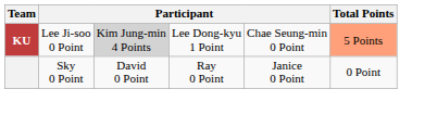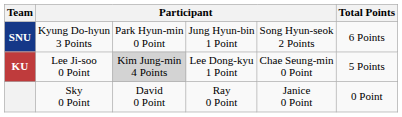+ row: SNU | Kyung Do-hyun 3 Points | Park Hyun-min 0 Point | Jung Hyun-bin 1 Point | Song Hyun-seok 2 Points | 6 Points
KU | Total Points: lightsalmon background -> no background
